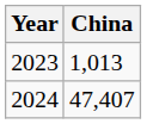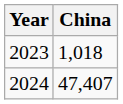2023 | China: 1,013 -> 1,018
